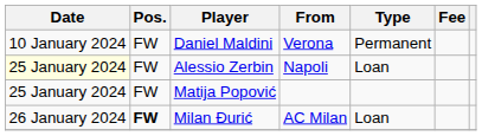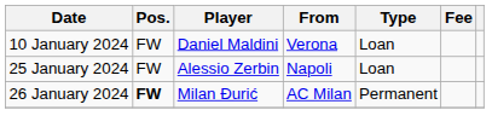Daniel Maldini | Type: Permanent -> Loan
Alessio Zerbin | Date: lightyellow background -> no background
- row: 25 January 2024 | FW | Matija Popović
Milan Đurić | Type: Loan -> Permanent
